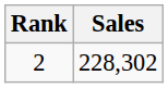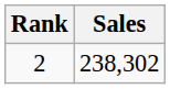2 | Sales: 228,302 -> 238,302
